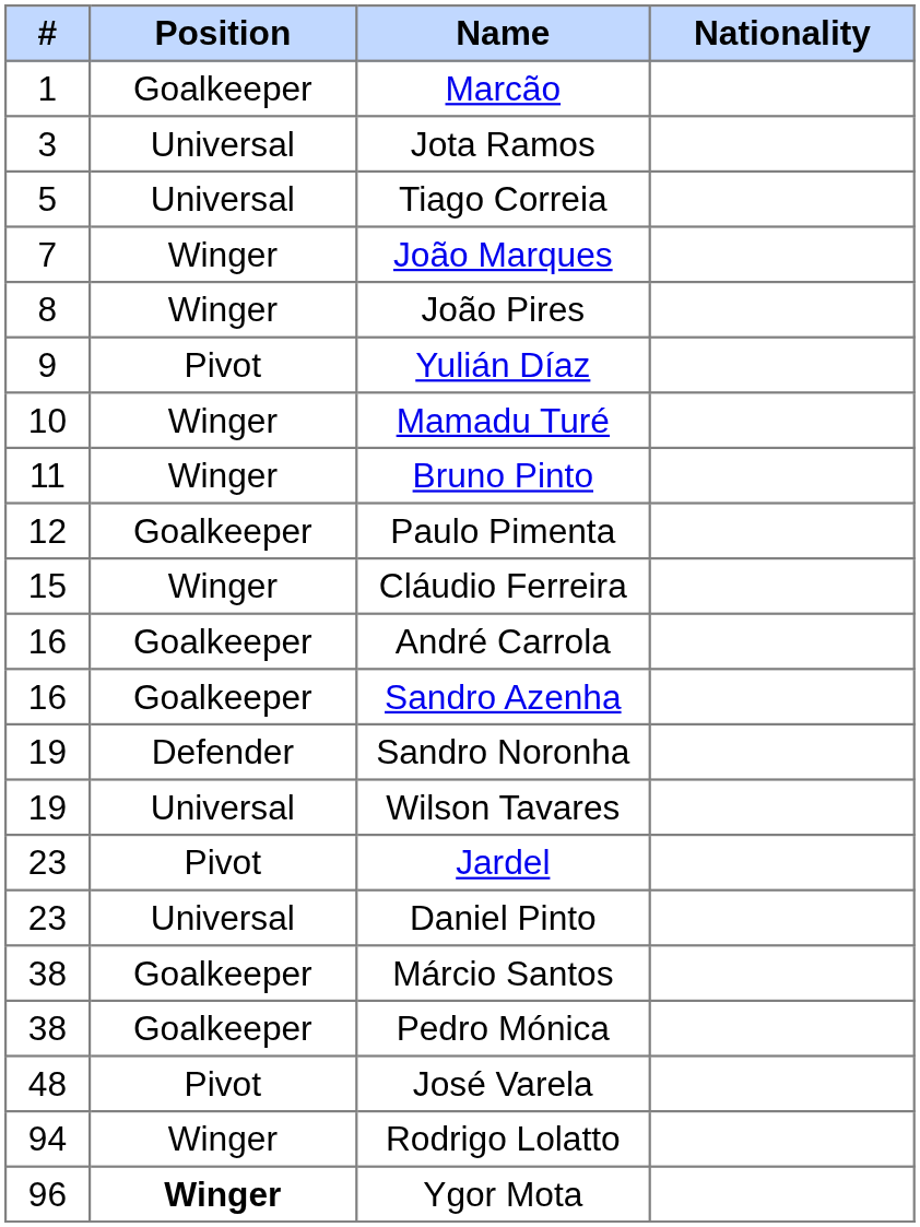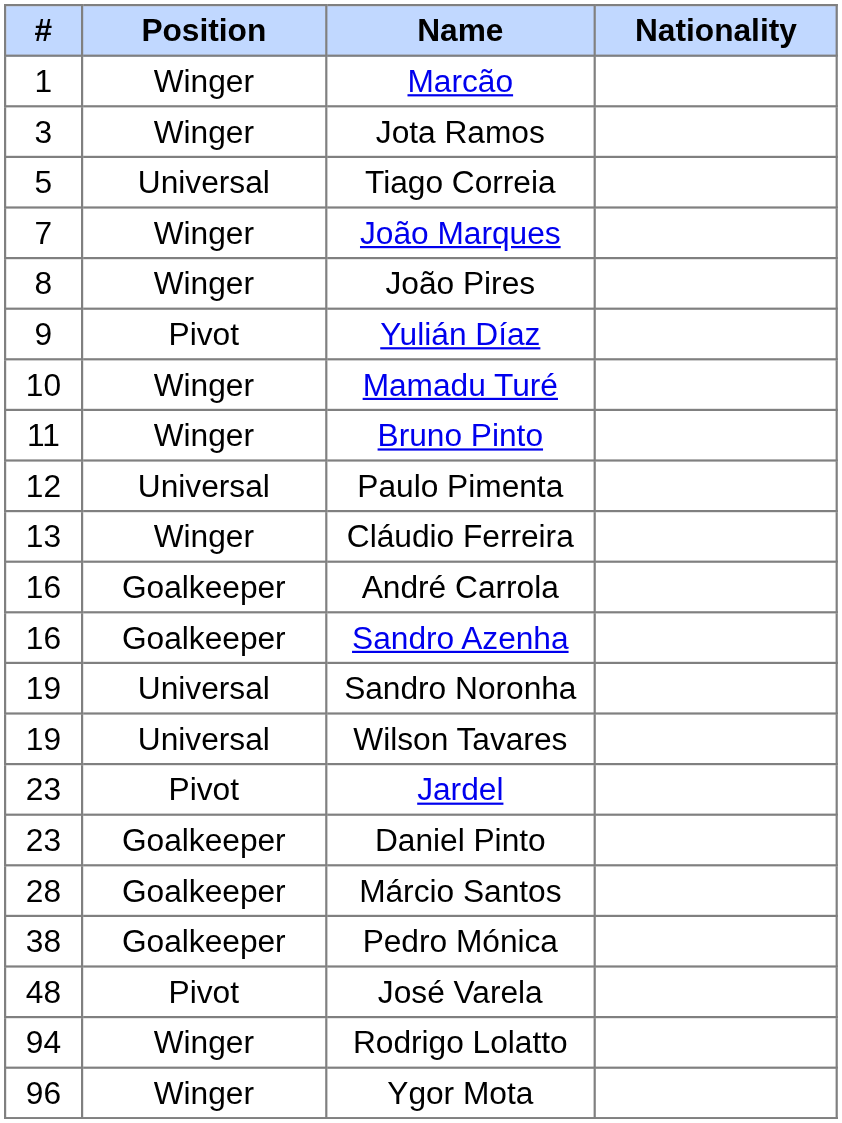Marcão | Position: Goalkeeper -> Winger
Jota Ramos | Position: Universal -> Winger
Paulo Pimenta | Position: Goalkeeper -> Universal
Cláudio Ferreira | #: 15 -> 13
Sandro Noronha | Position: Defender -> Universal
Daniel Pinto | Position: Universal -> Goalkeeper
Márcio Santos | #: 38 -> 28
Ygor Mota | Position: bold -> normal
